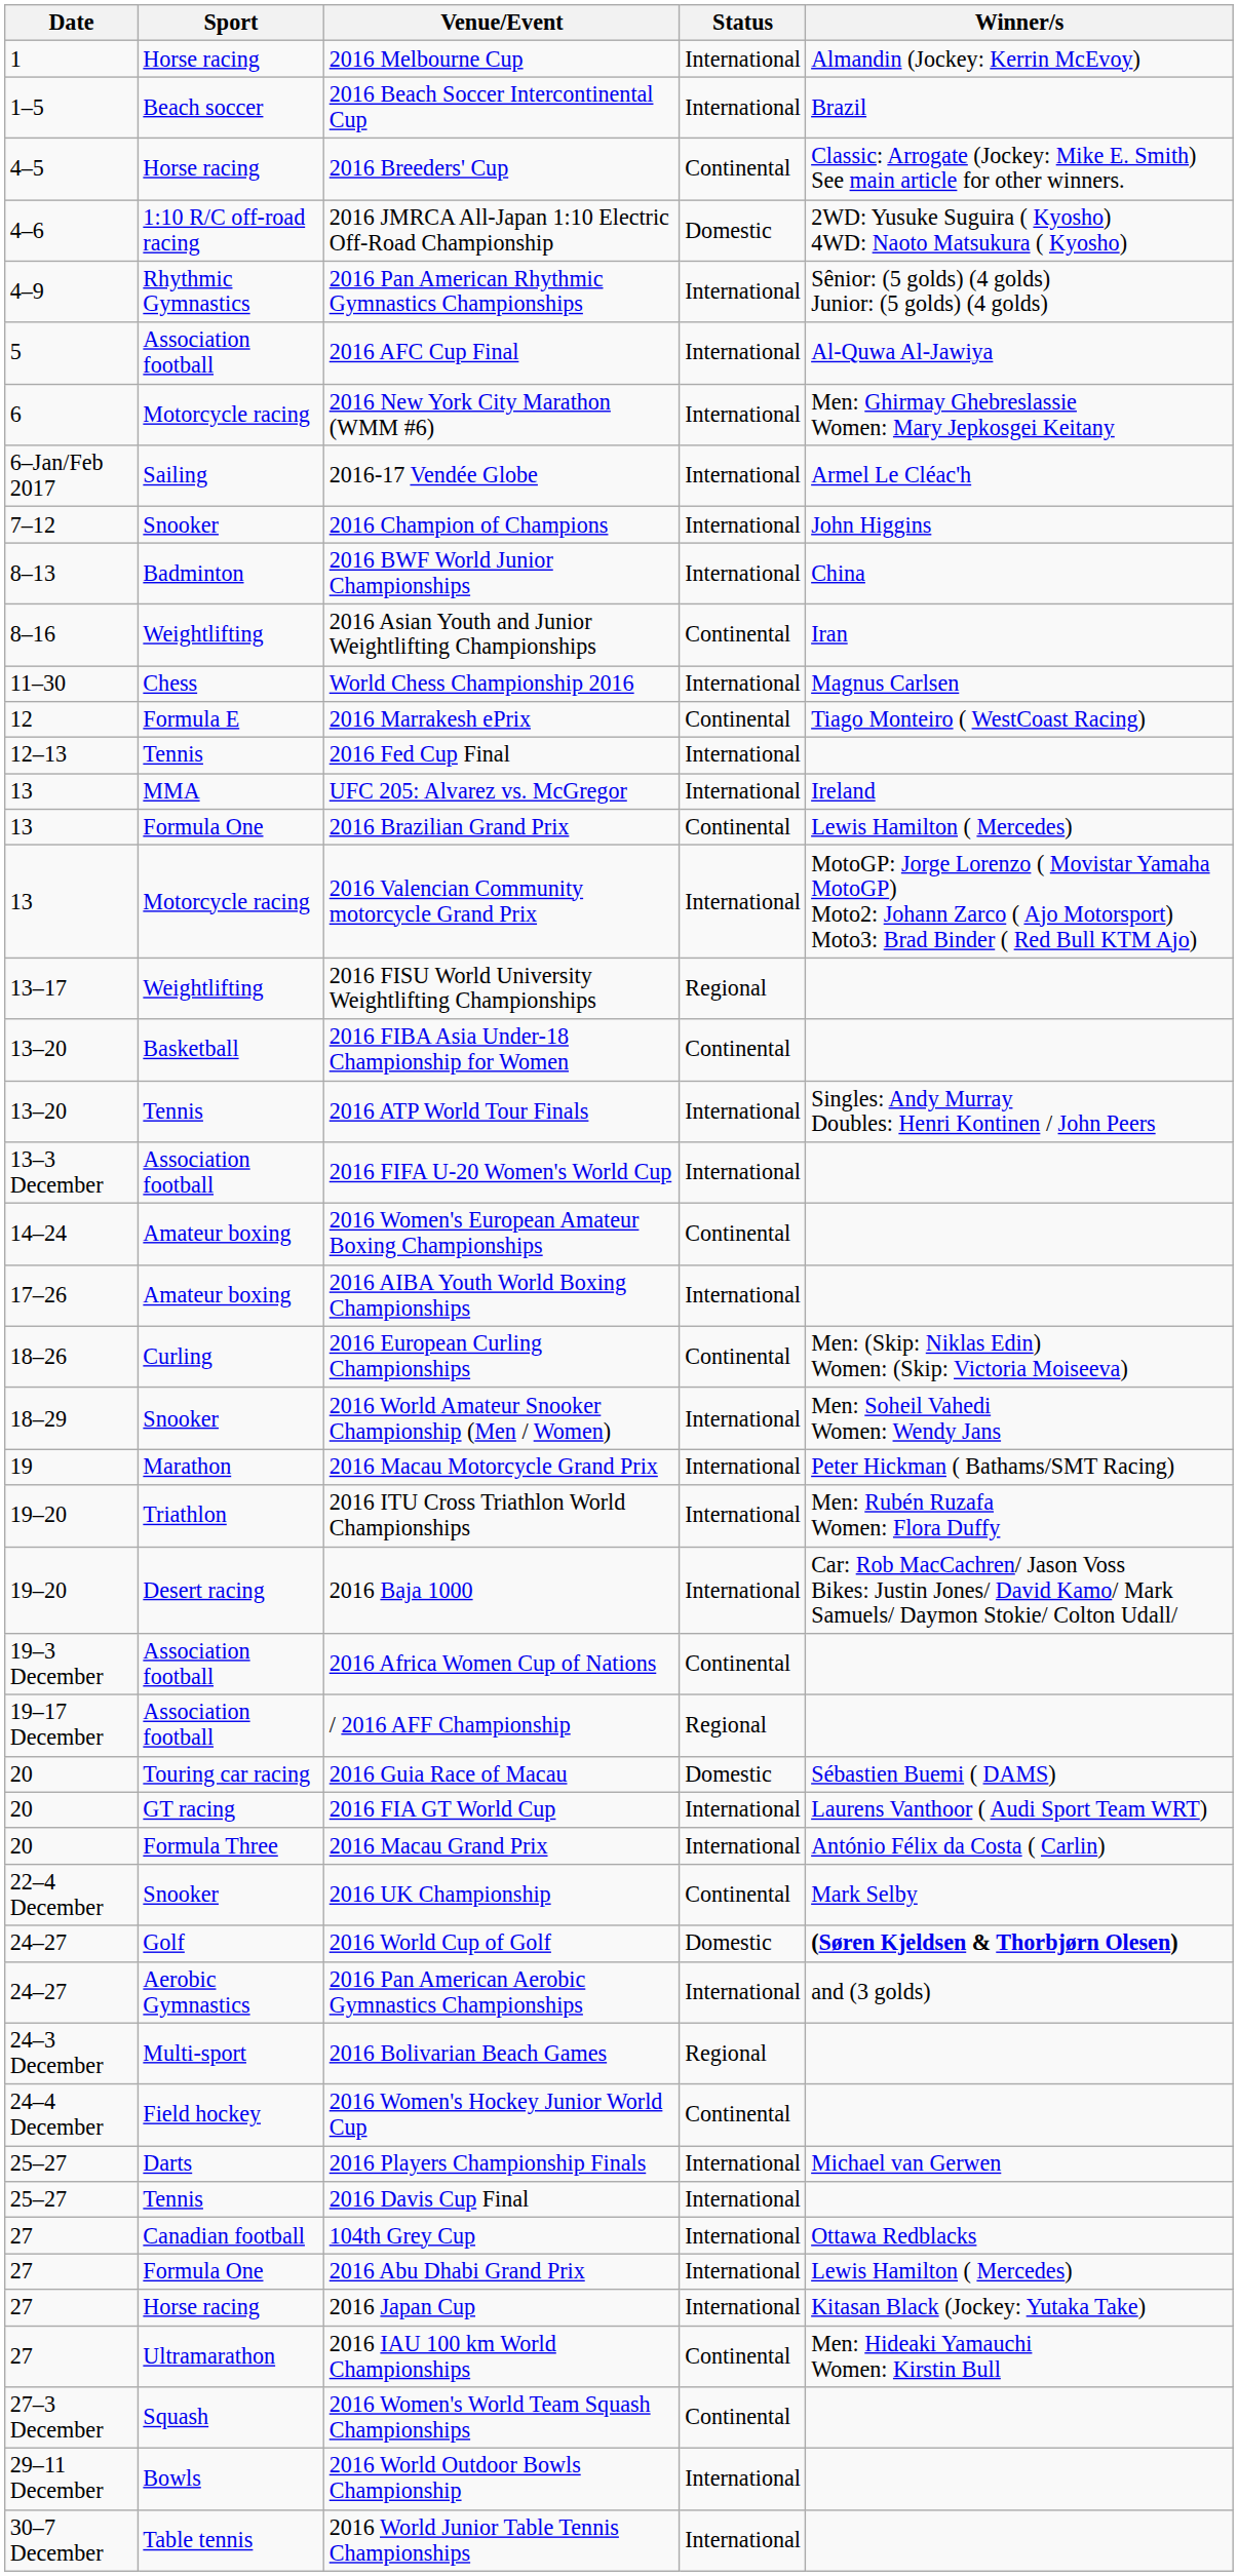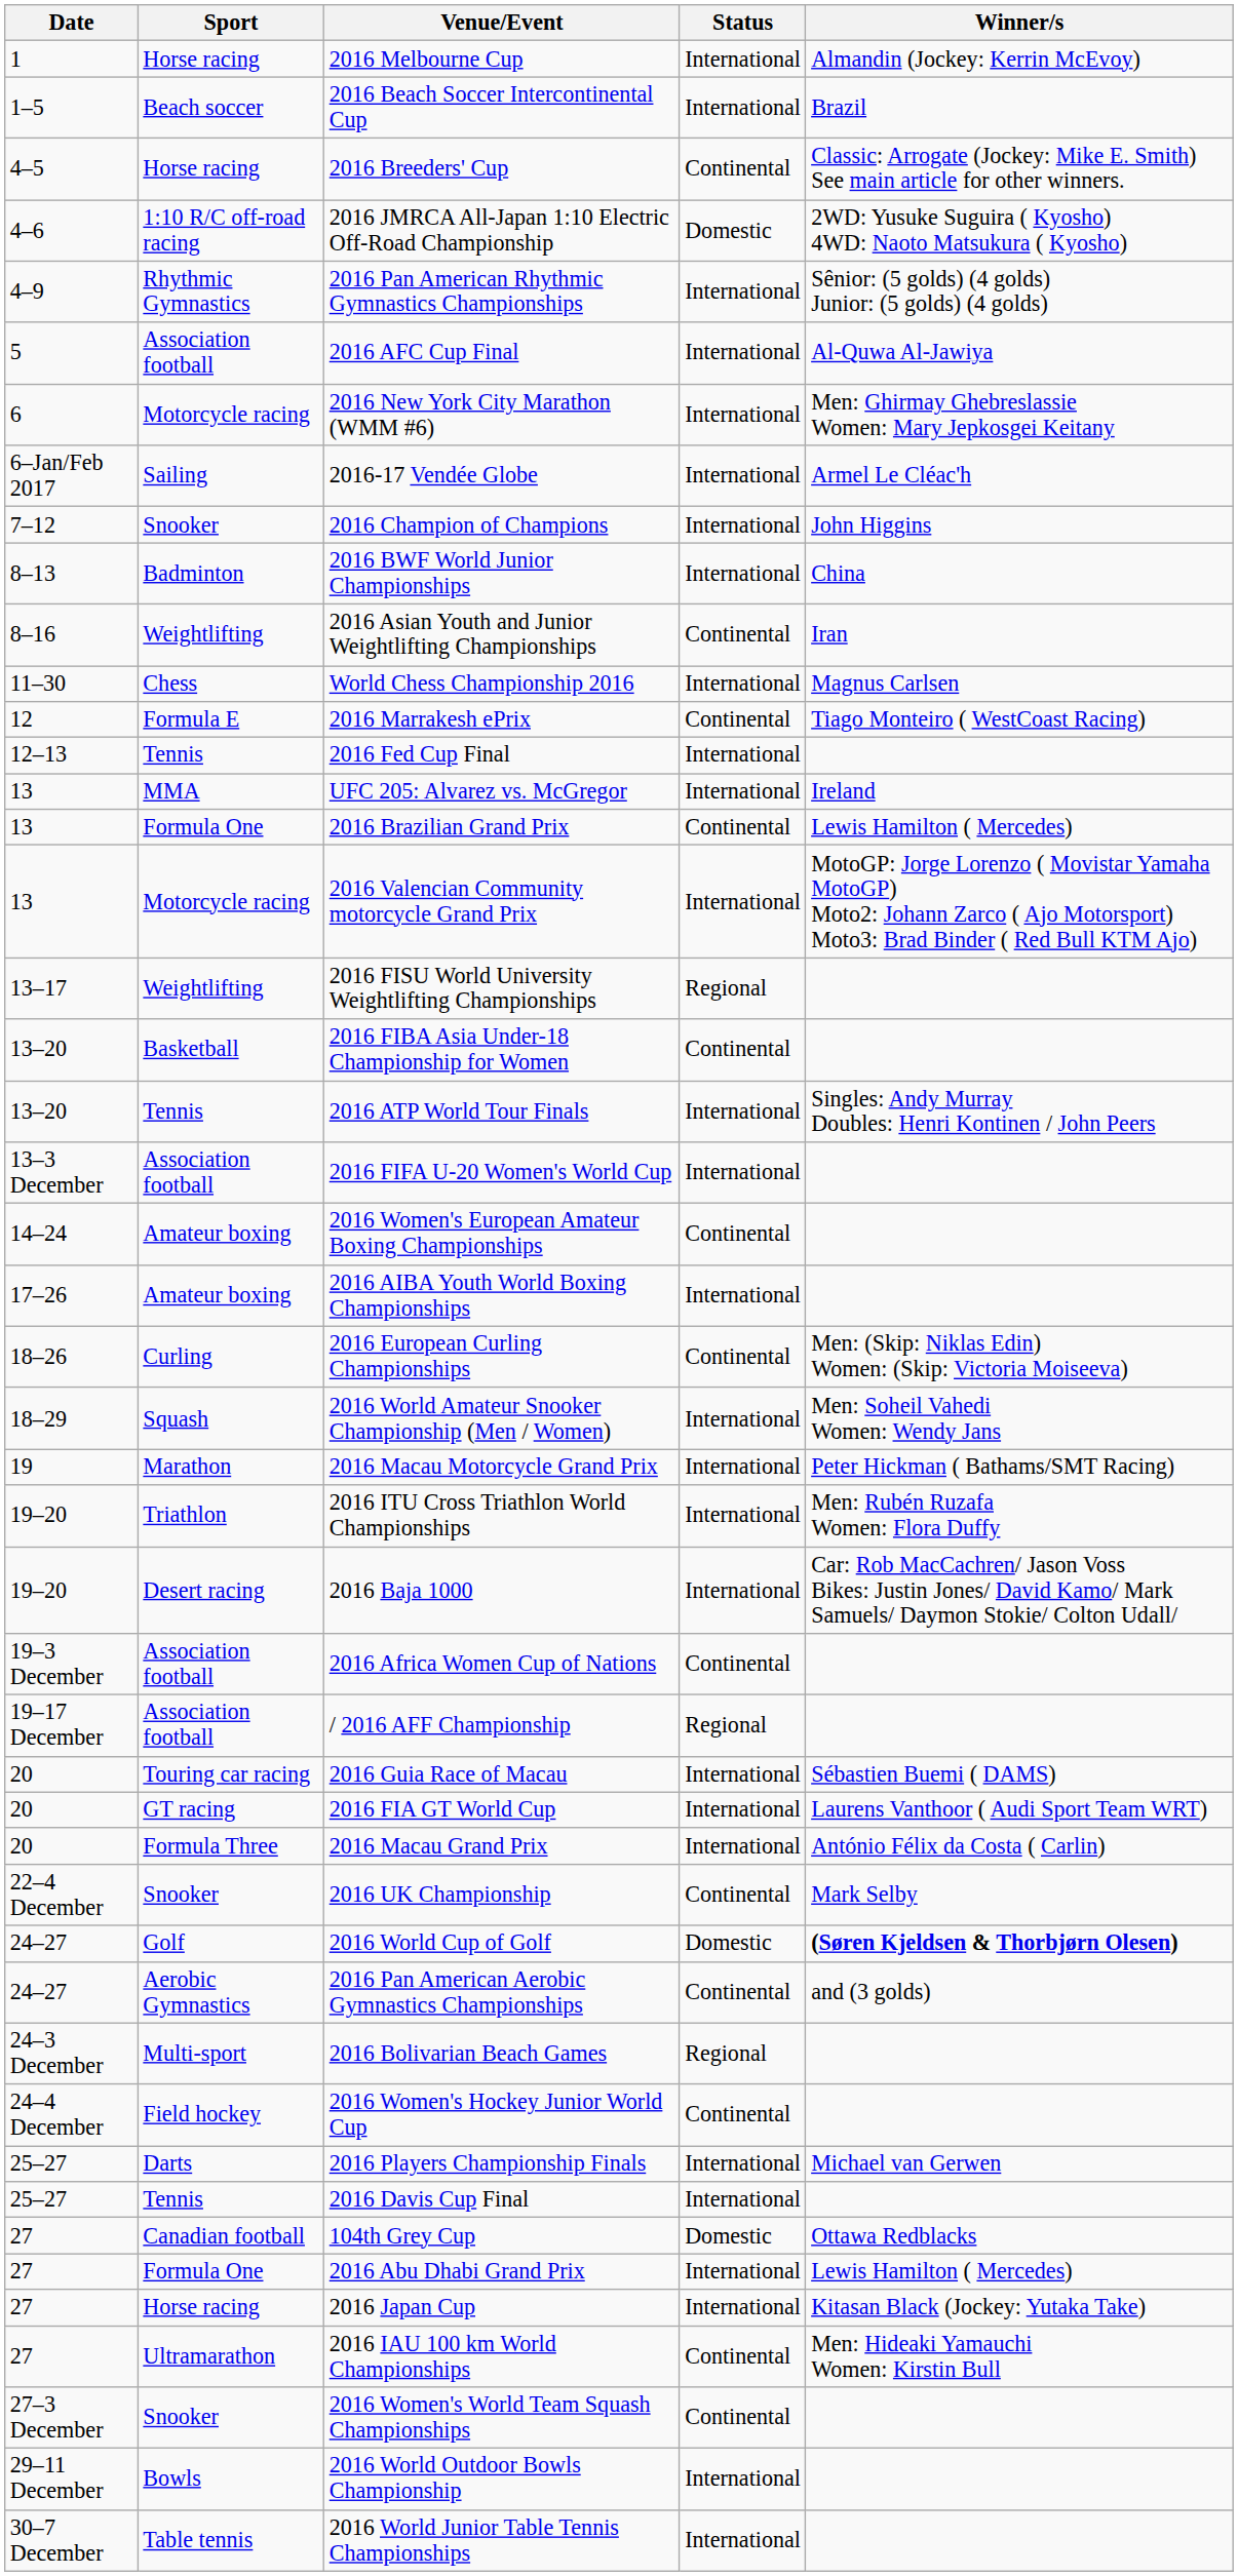2016 World Amateur Snooker Championship (Men / Women) | Sport: Snooker -> Squash
2016 Guia Race of Macau | Status: Domestic -> International
2016 Pan American Aerobic Gymnastics Championships | Status: International -> Continental
104th Grey Cup | Status: International -> Domestic
2016 Women's World Team Squash Championships | Sport: Squash -> Snooker
